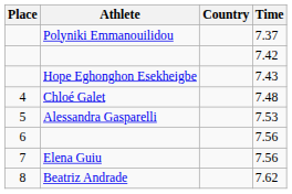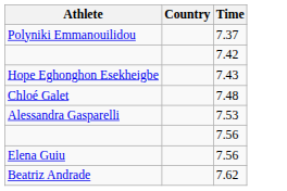- column: Place | 4 | 5 | 6 | 7 | 8
